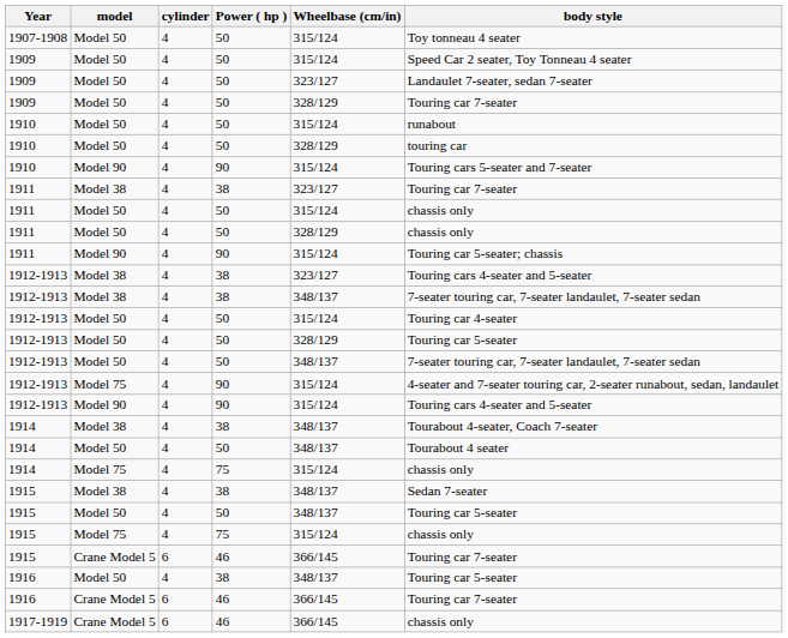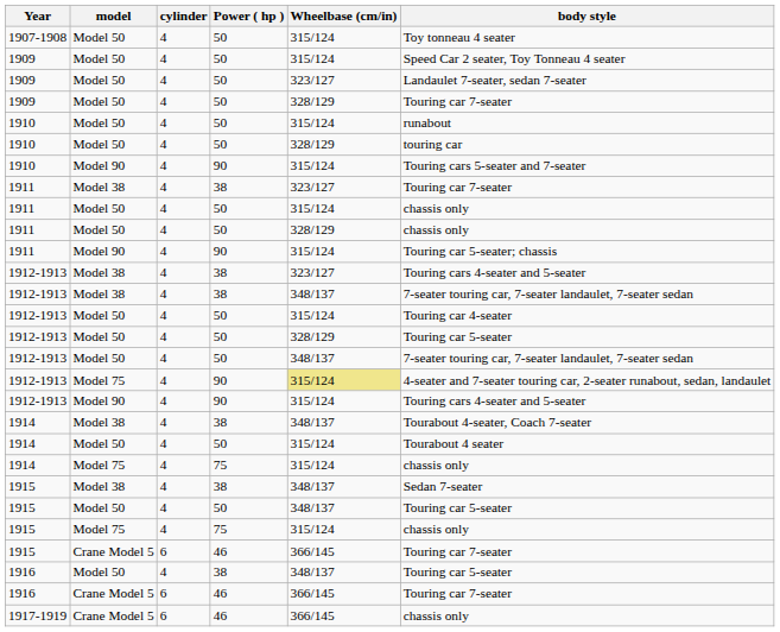1912-1913 / Model 75 | Wheelbase (cm/in): no background -> khaki background
1914 / Model 50 | Wheelbase (cm/in): 348/137 -> 315/124
